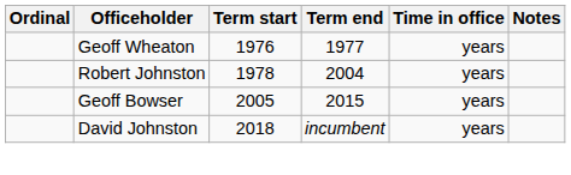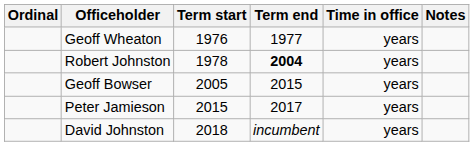Robert Johnston | Term end: normal -> bold
+ row: Peter Jamieson | 2015 | 2017 | years
